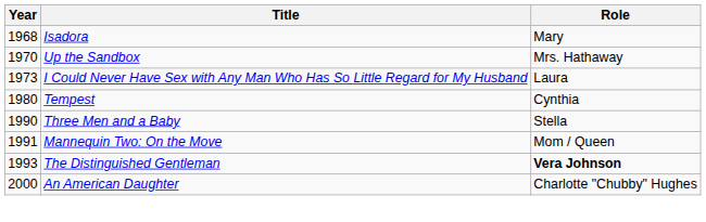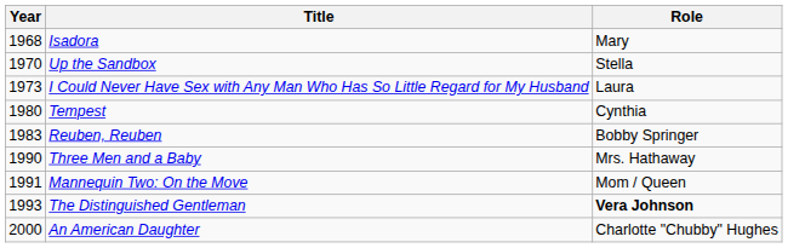Up the Sandbox | Role: Mrs. Hathaway -> Stella
+ row: 1983 | Reuben, Reuben | Bobby Springer
Three Men and a Baby | Role: Stella -> Mrs. Hathaway
